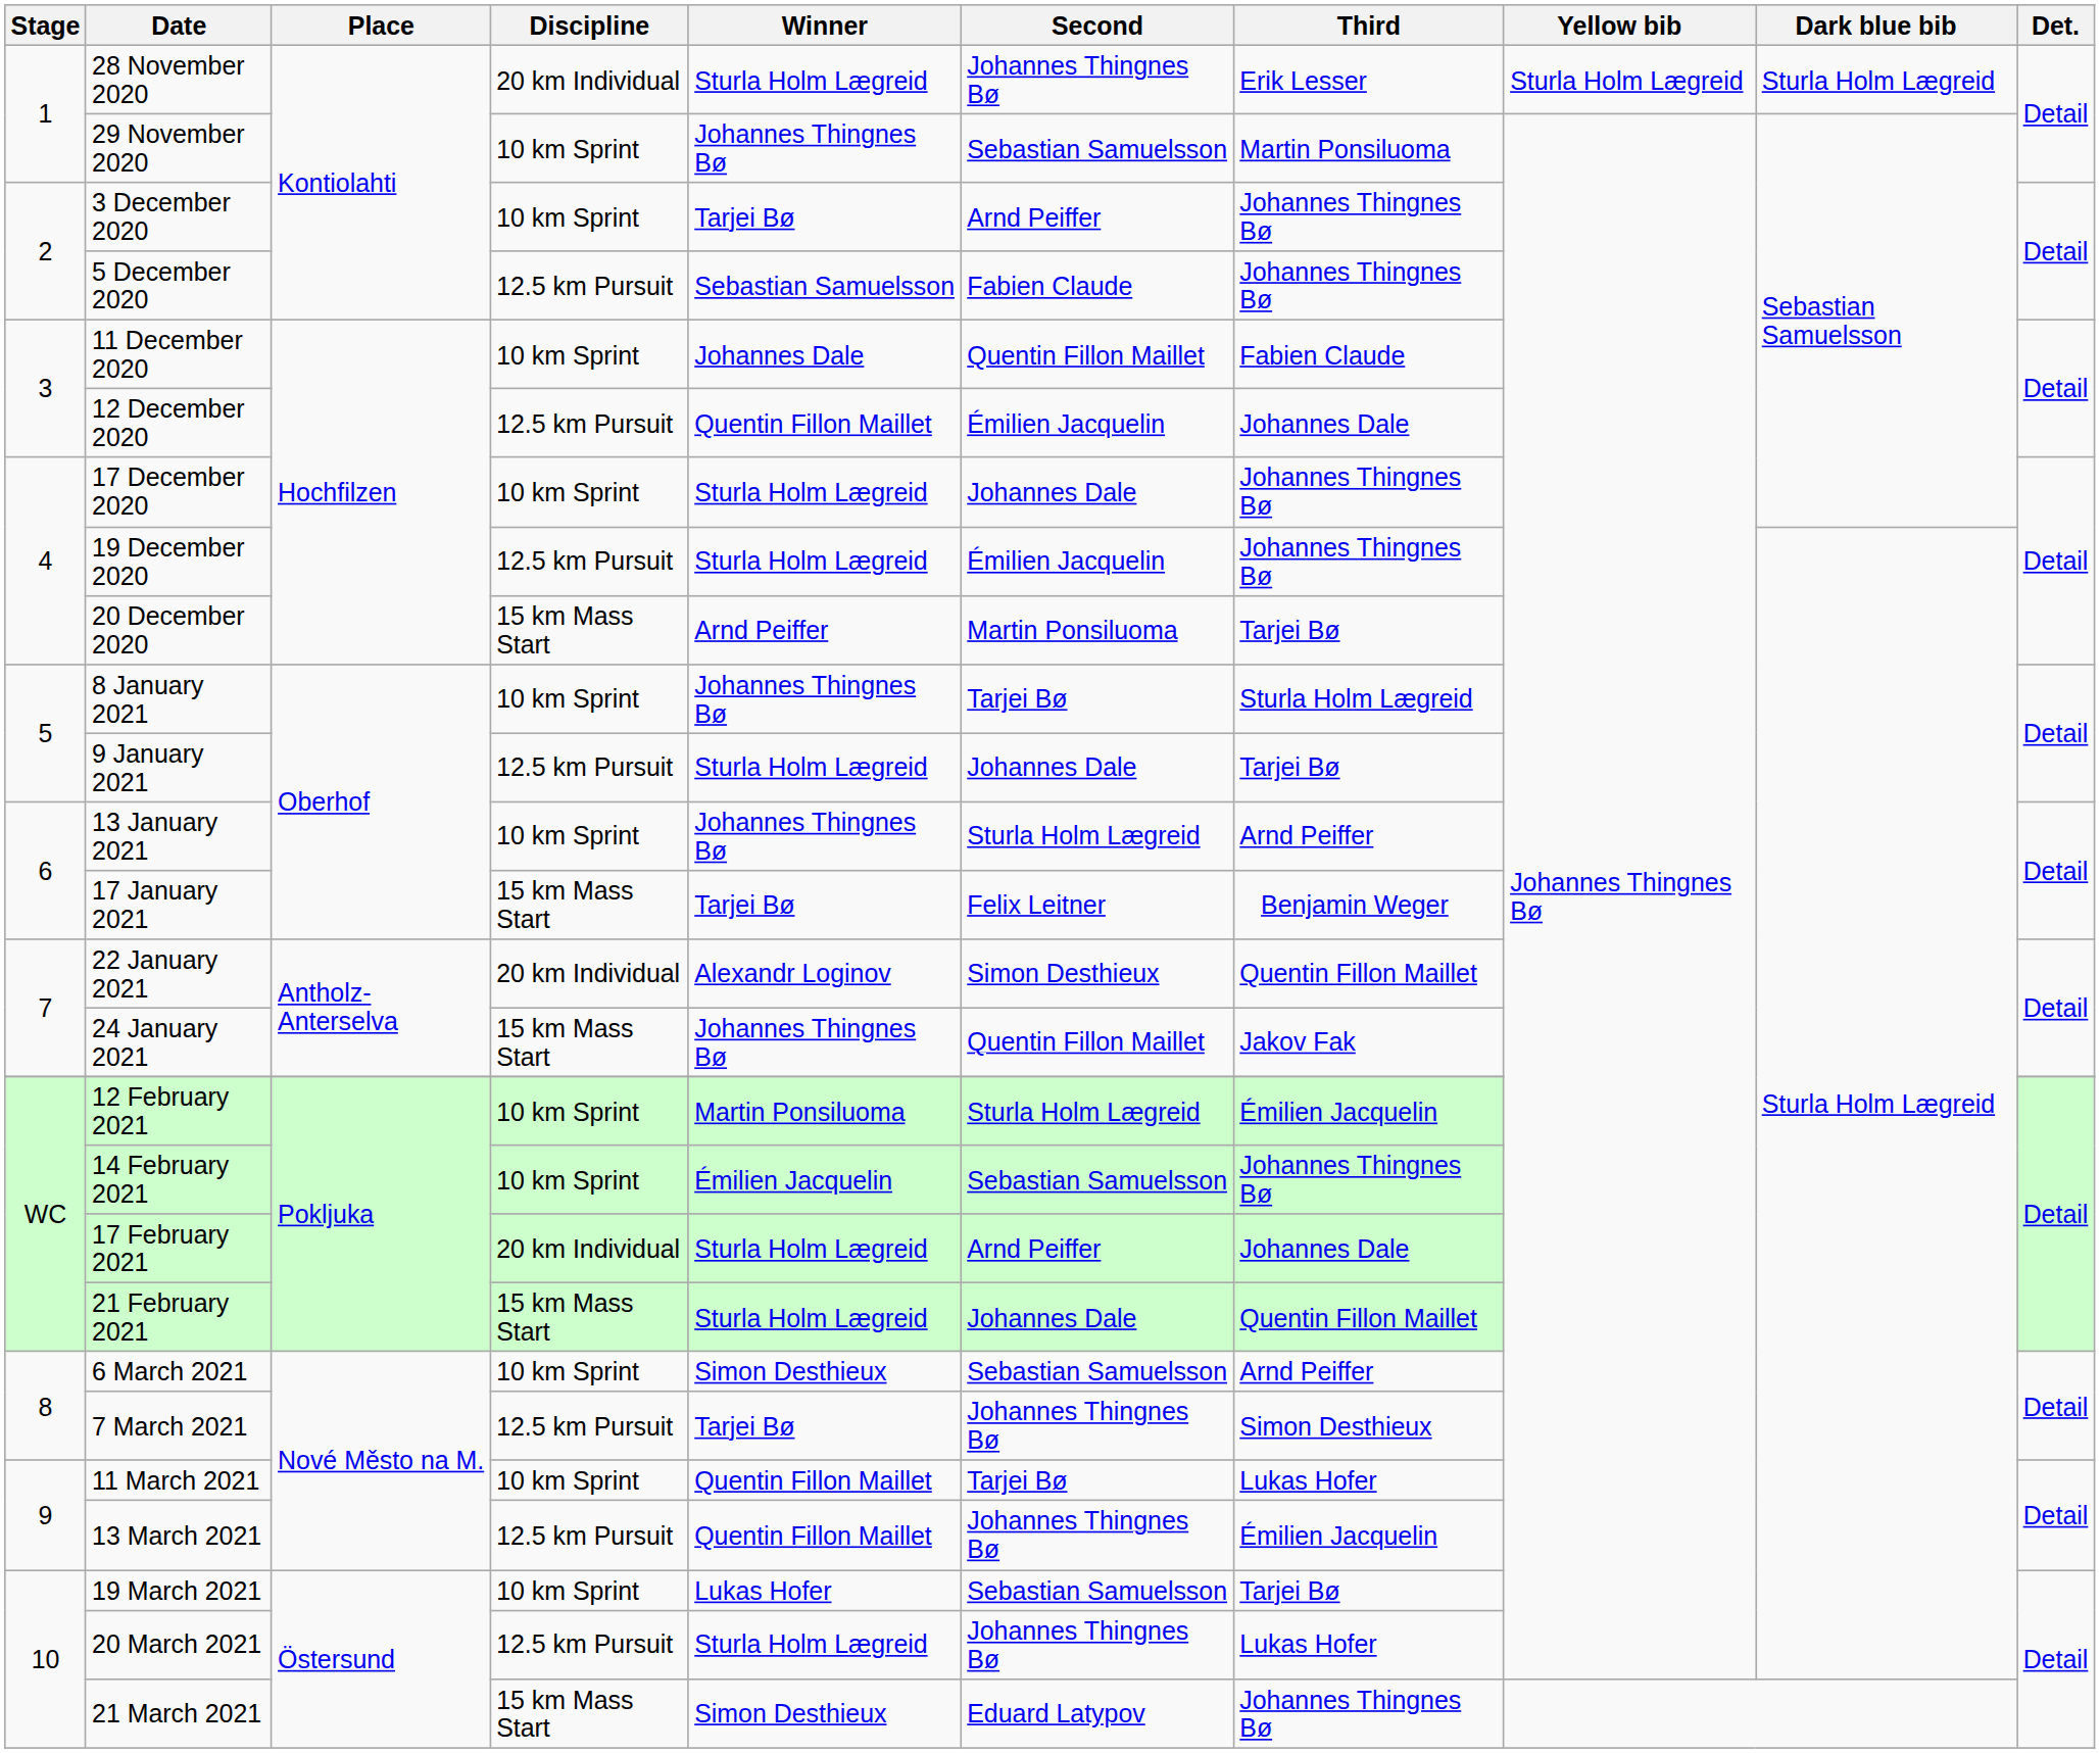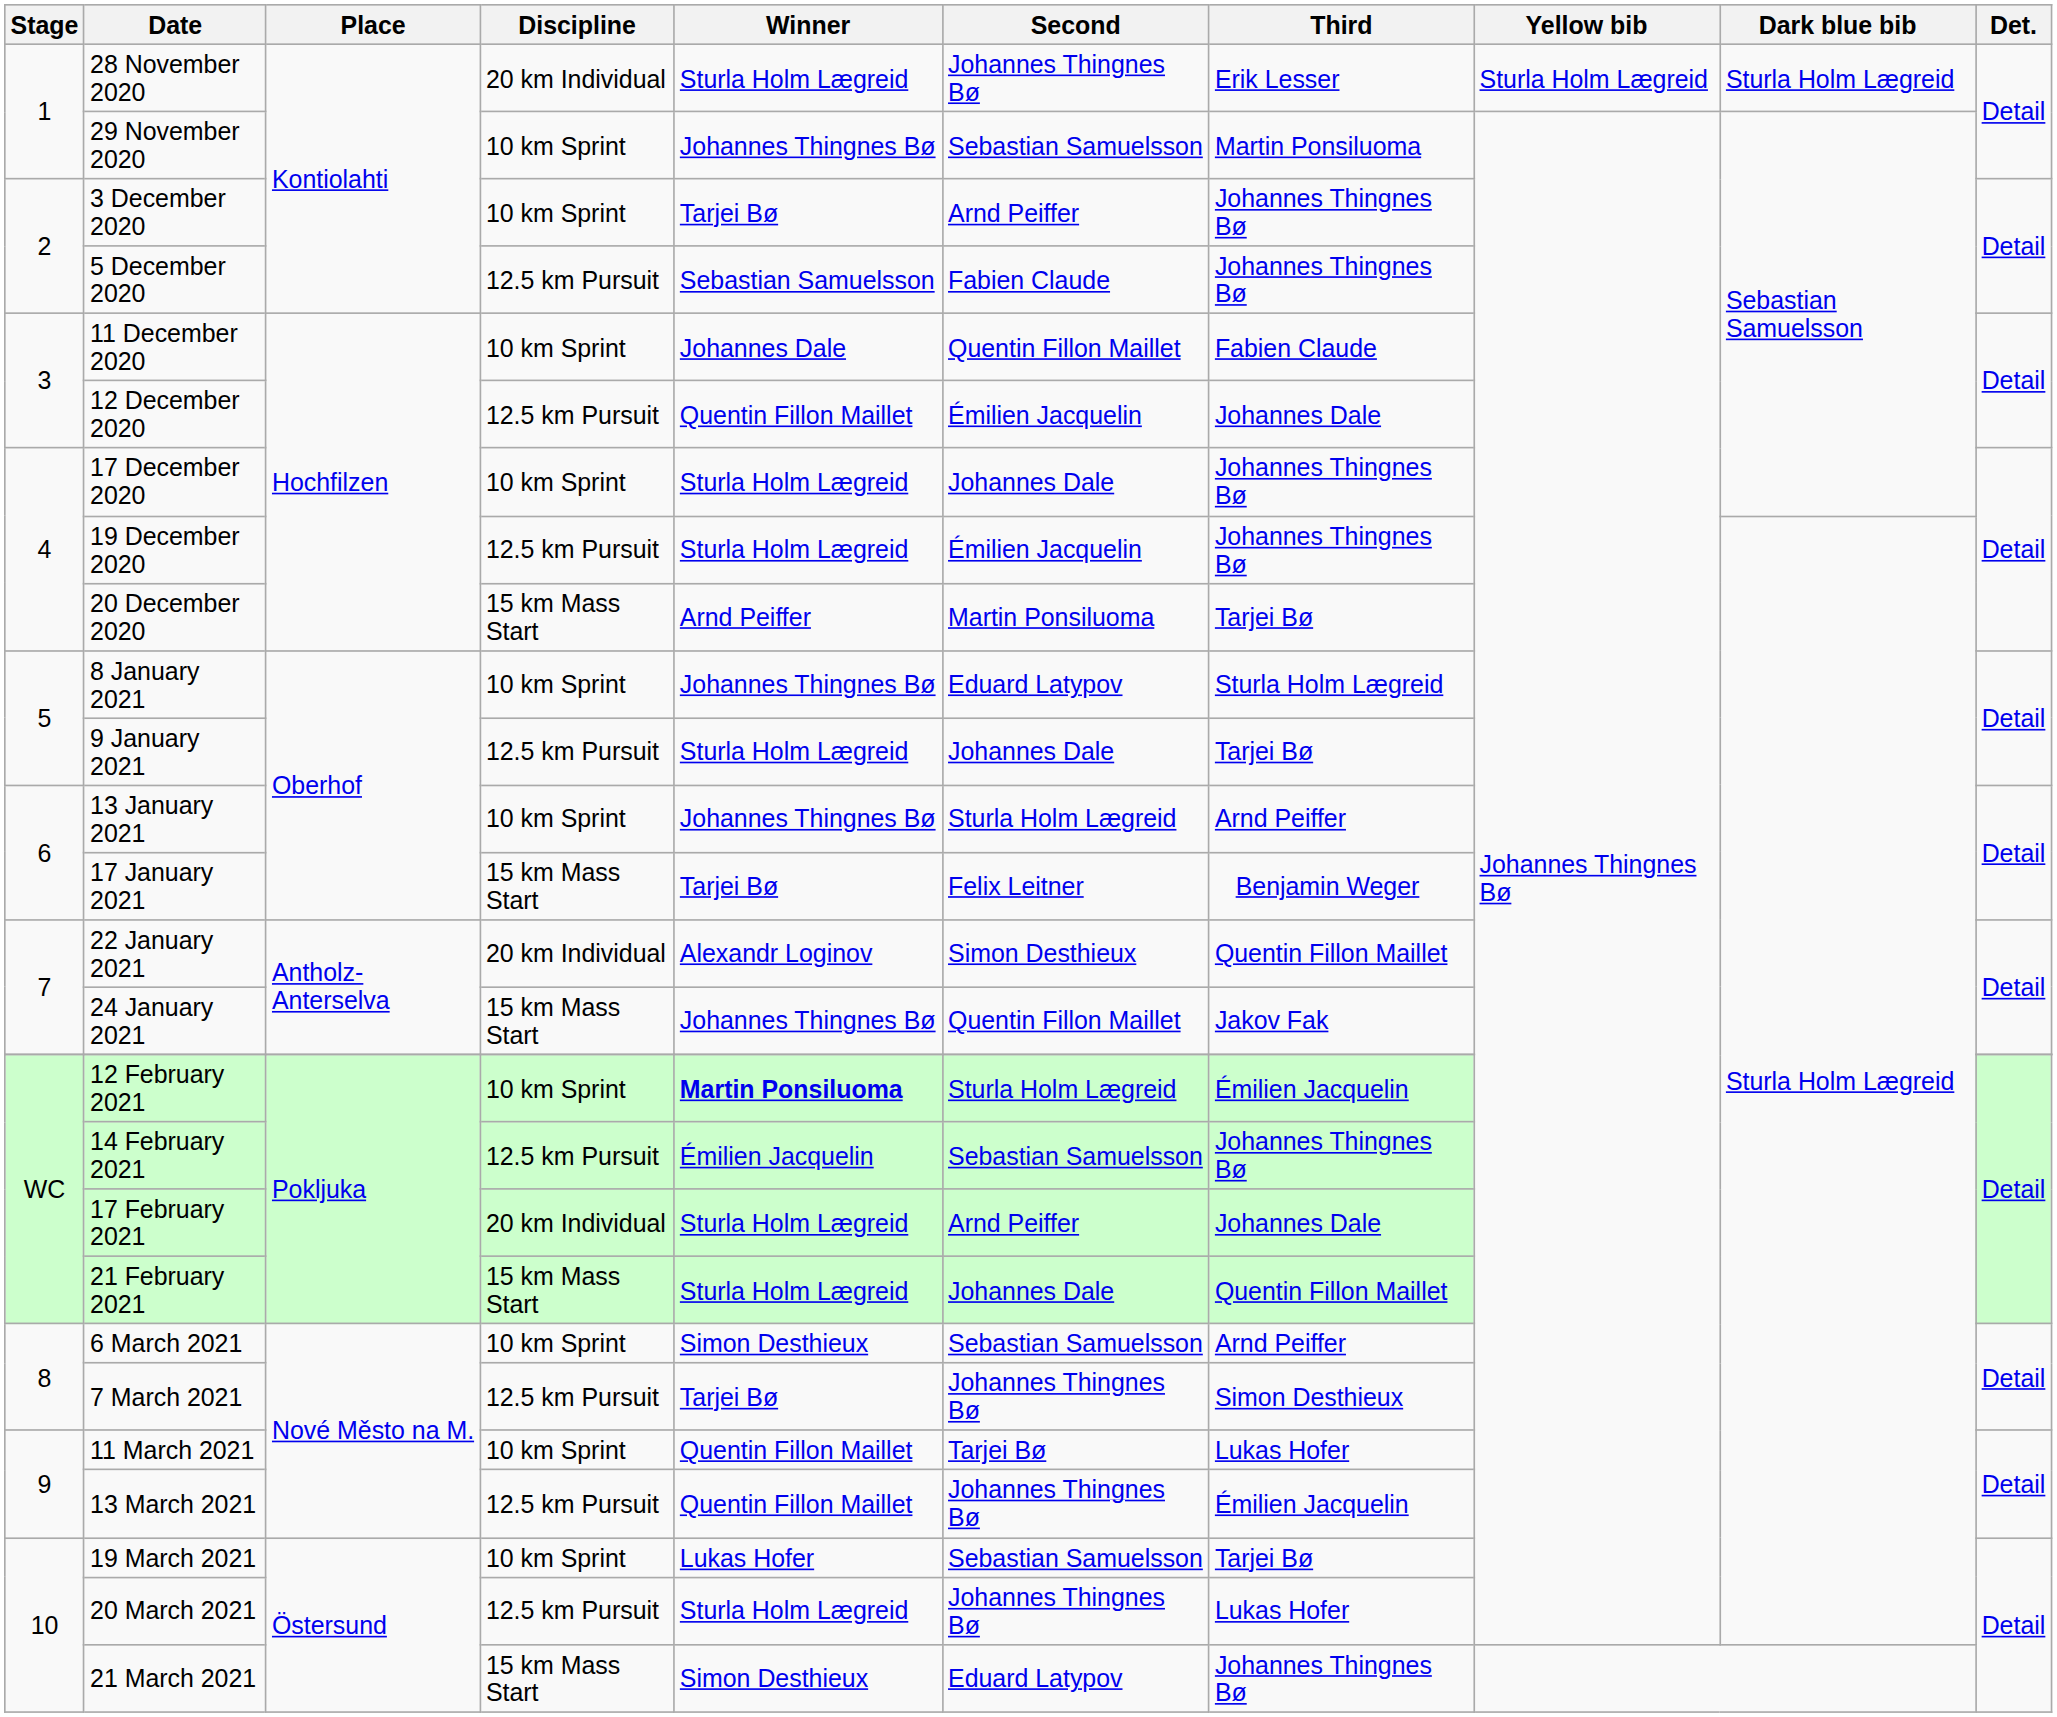8 January 2021 | Second: Tarjei Bø -> Eduard Latypov
12 February 2021 | Winner: normal -> bold
14 February 2021 | Discipline: 10 km Sprint -> 12.5 km Pursuit
